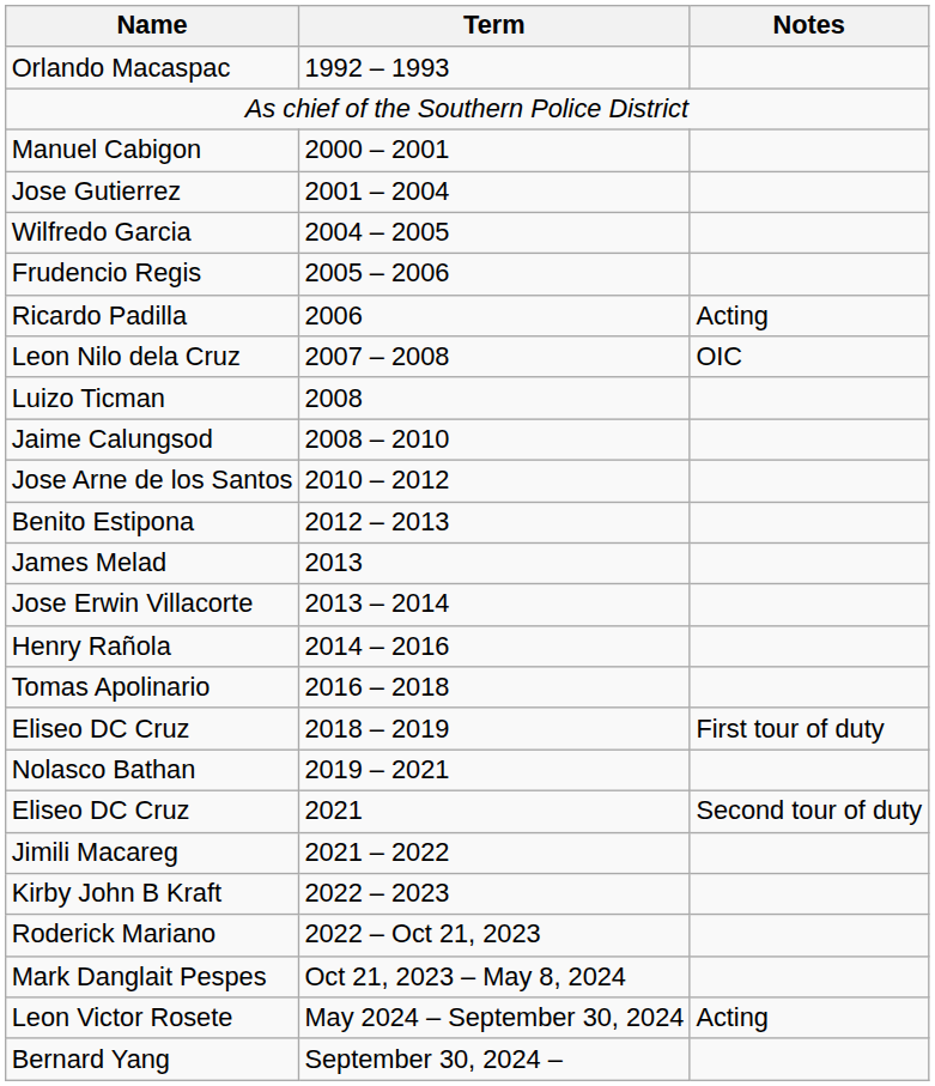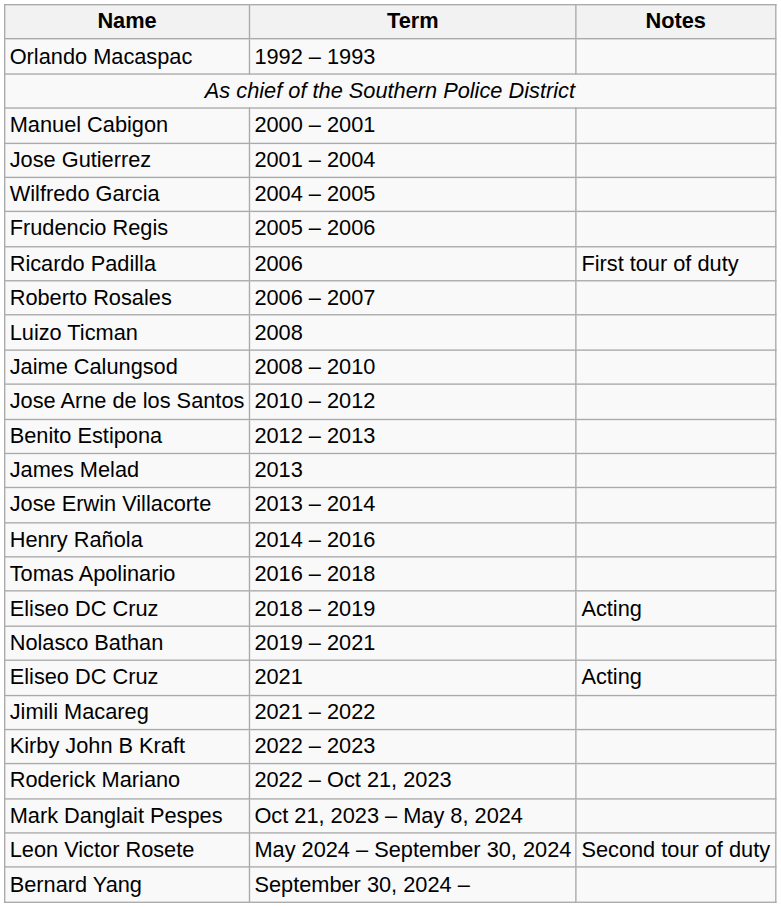Ricardo Padilla | Notes: Acting -> First tour of duty
+ row: Roberto Rosales | 2006 – 2007
- row: Leon Nilo dela Cruz | 2007 – 2008 | OIC
Eliseo DC Cruz / 2018 – 2019 | Notes: First tour of duty -> Acting
Eliseo DC Cruz / 2021 | Notes: Second tour of duty -> Acting
Leon Victor Rosete | Notes: Acting -> Second tour of duty
